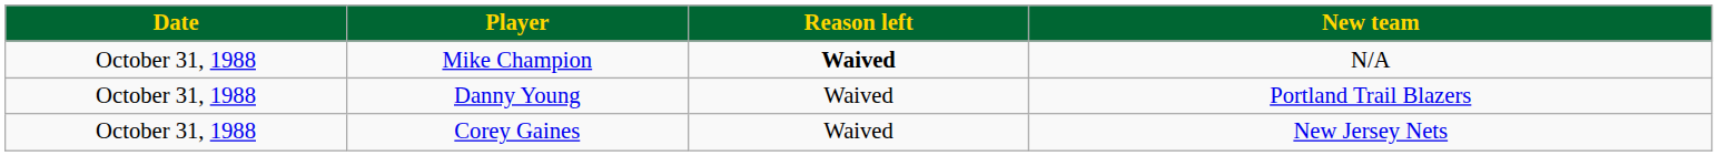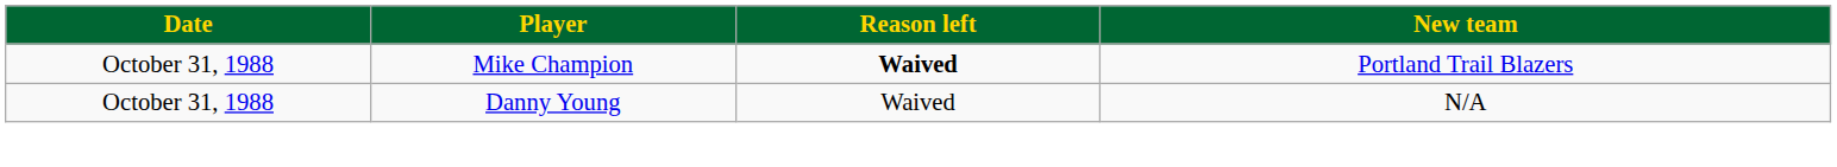Mike Champion | New team: N/A -> Portland Trail Blazers
Danny Young | New team: Portland Trail Blazers -> N/A
- row: October 31, 1988 | Corey Gaines | Waived | New Jersey Nets
